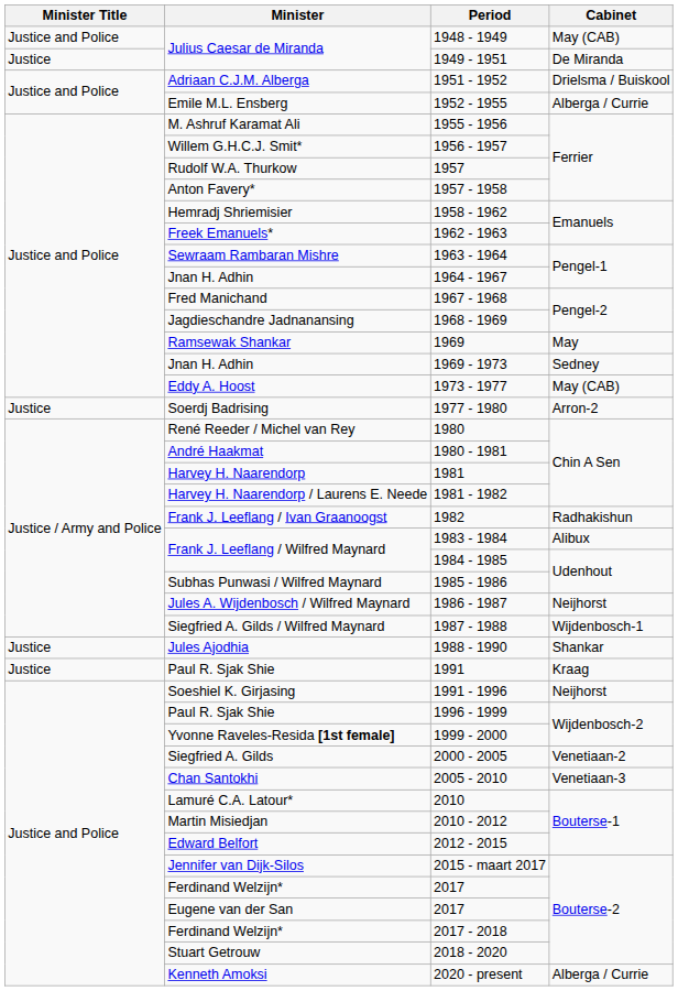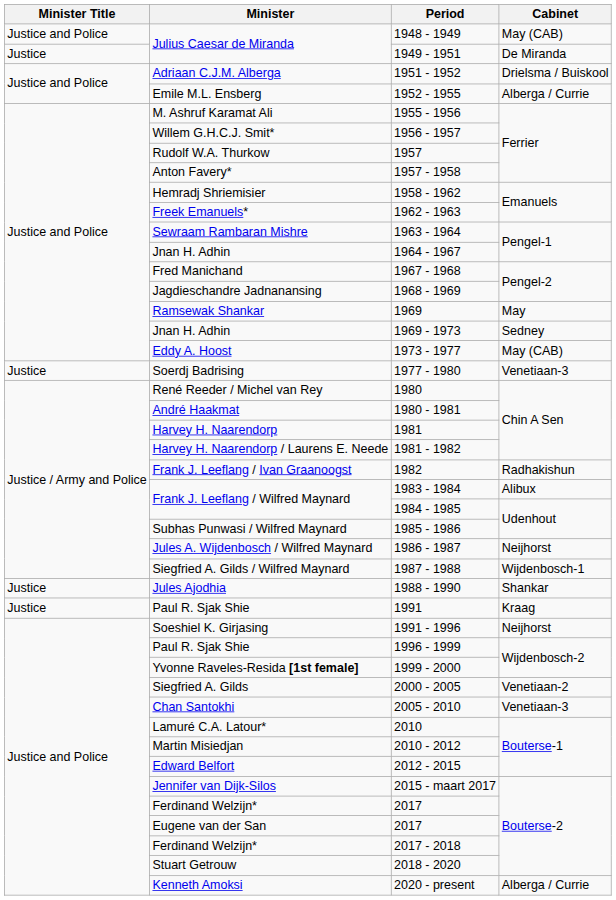1977 - 1980 | Cabinet: Arron-2 -> Venetiaan-3
